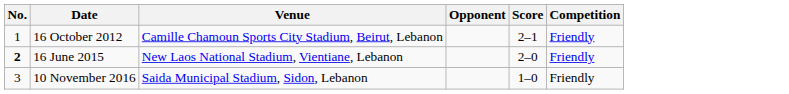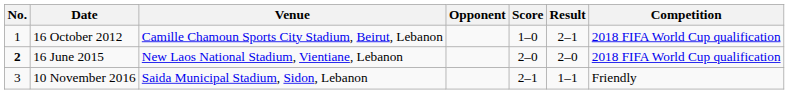+ column: Result | 2–1 | 2–0 | 1–1
16 October 2012 | Score: 2–1 -> 1–0
16 October 2012 | Competition: Friendly -> 2018 FIFA World Cup qualification
16 June 2015 | Competition: Friendly -> 2018 FIFA World Cup qualification
10 November 2016 | Score: 1–0 -> 2–1
